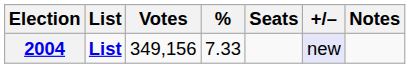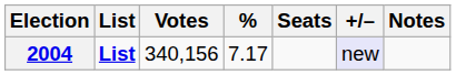2004 | Votes: 349,156 -> 340,156
2004 | %: 7.33 -> 7.17
